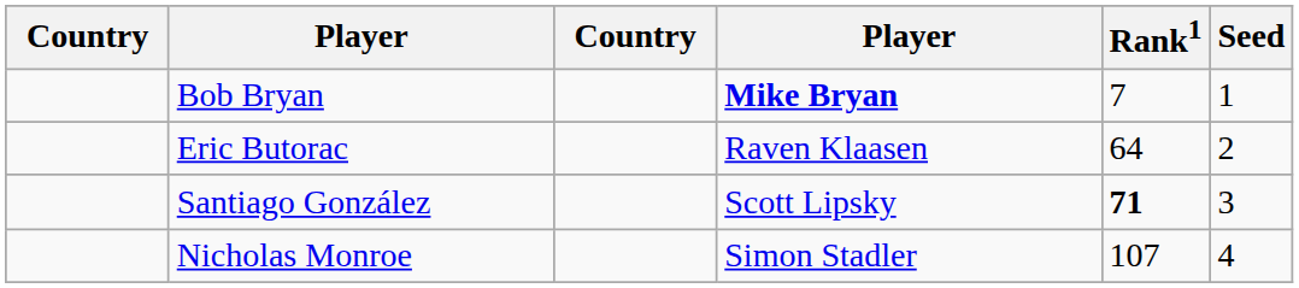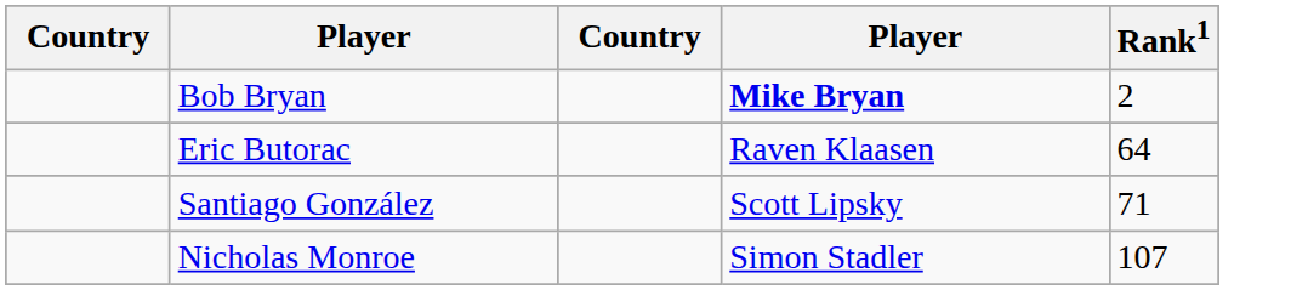- column: Seed | 1 | 2 | 3 | 4
Bob Bryan | Rank1: 7 -> 2
Santiago González | Rank1: bold -> normal
